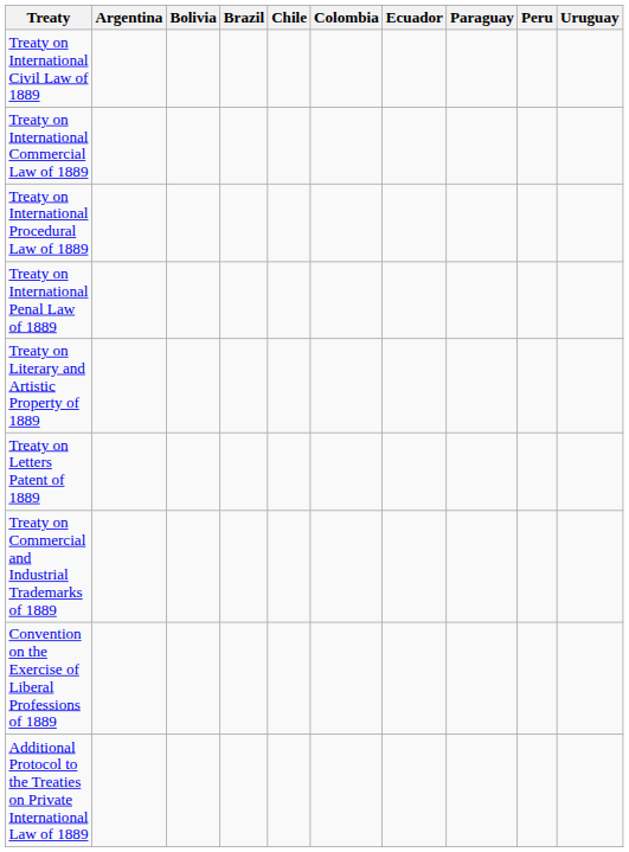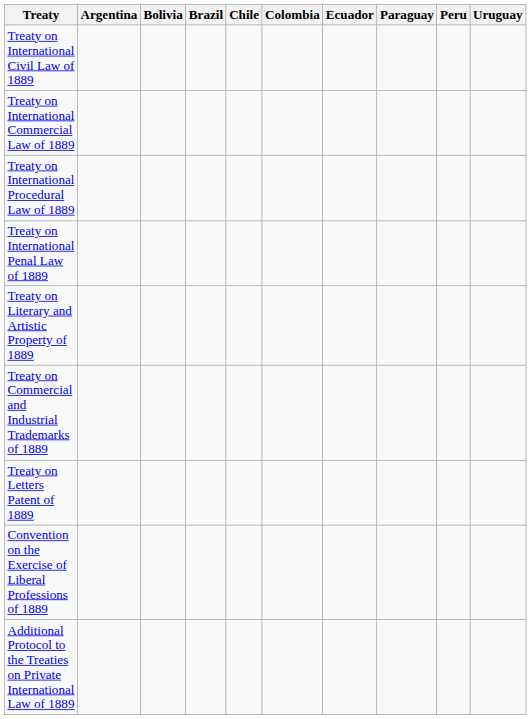rows swapped: Treaty on Commercial and Industrial Trademarks of 1889 <-> Treaty on Letters Patent of 1889
